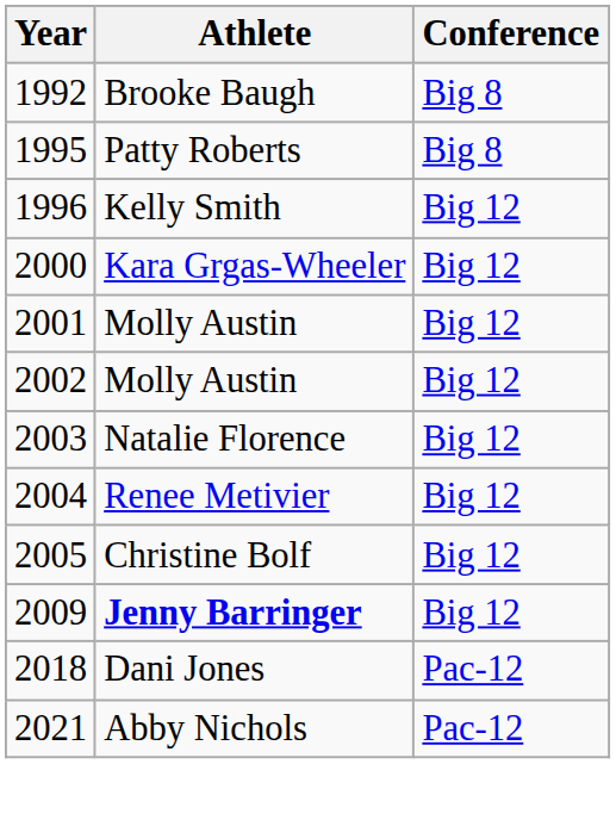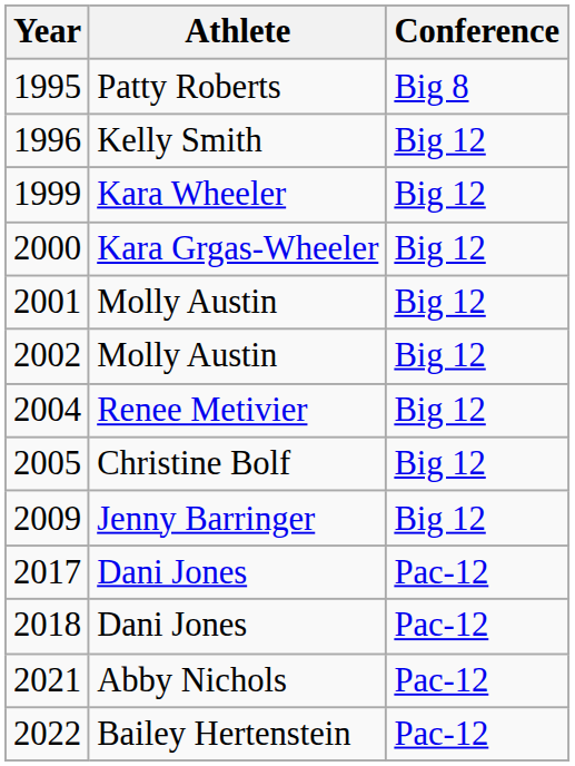- row: 1992 | Brooke Baugh | Big 8
+ row: 1999 | Kara Wheeler | Big 12
- row: 2003 | Natalie Florence | Big 12
2009 | Athlete: bold -> normal
+ row: 2017 | Dani Jones | Pac-12
+ row: 2022 | Bailey Hertenstein | Pac-12
